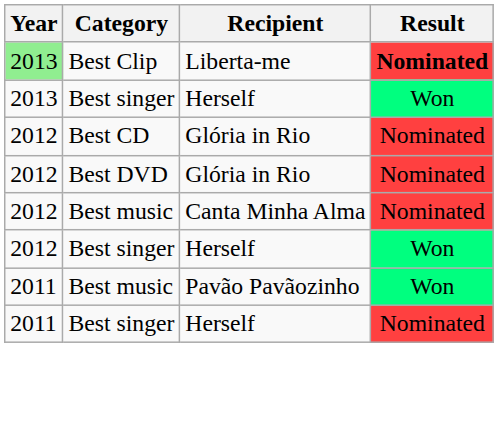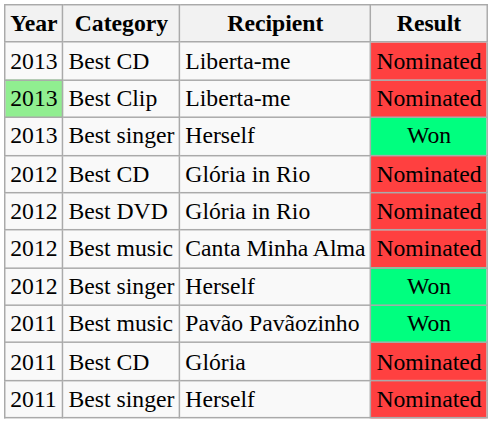+ row: 2013 | Best CD | Liberta-me | Nominated
Best Clip / Liberta-me | Result: bold -> normal
+ row: 2011 | Best CD | Glória | Nominated
